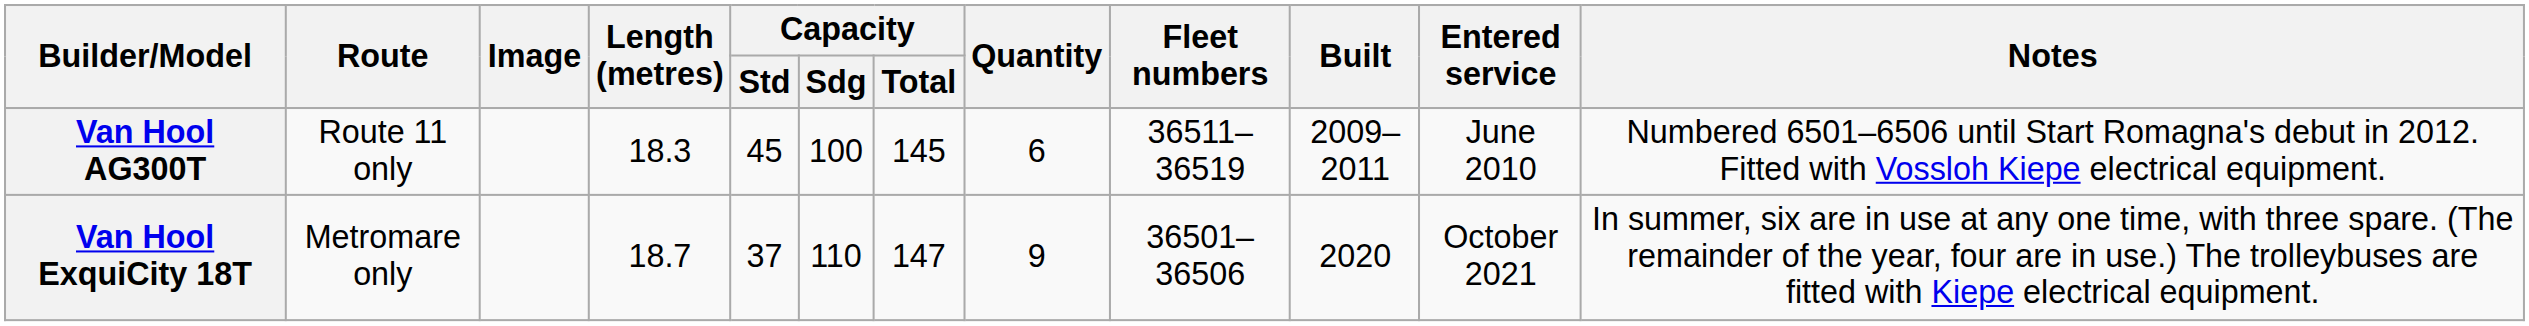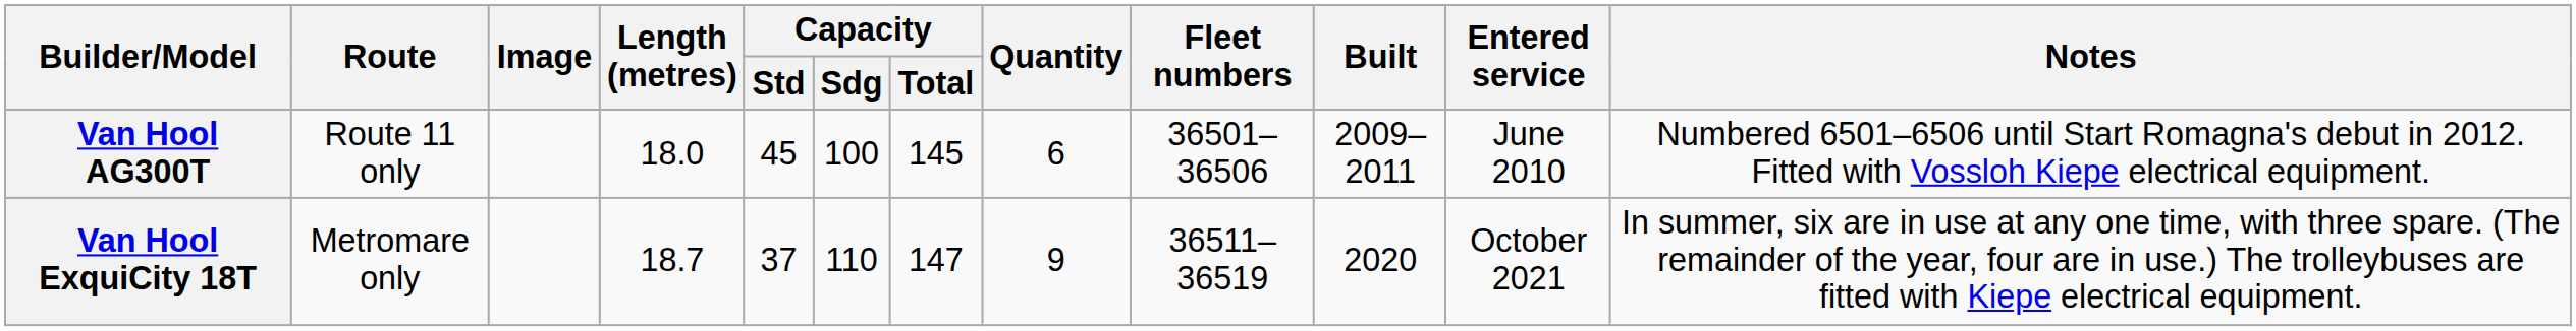Van Hool AG300T | Length (metres): 18.3 -> 18.0
Van Hool AG300T | Fleet numbers: 36511–36519 -> 36501–36506
Van Hool ExquiCity 18T | Fleet numbers: 36501–36506 -> 36511–36519
